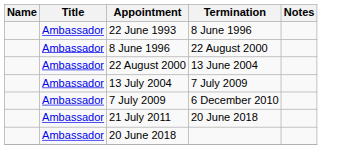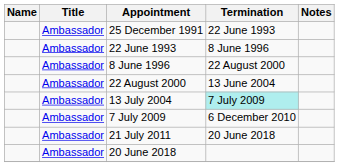+ row: Ambassador | 25 December 1991 | 22 June 1993
13 July 2004 | Termination: no background -> paleturquoise background
